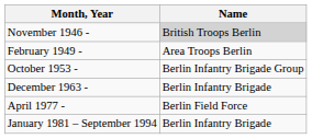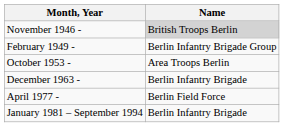February 1949 - | Name: Area Troops Berlin -> Berlin Infantry Brigade Group
October 1953 - | Name: Berlin Infantry Brigade Group -> Area Troops Berlin
